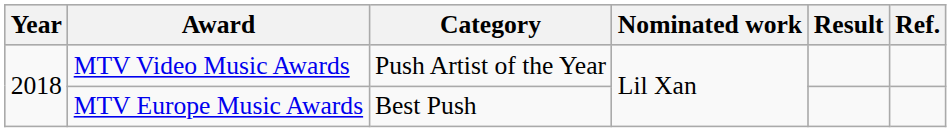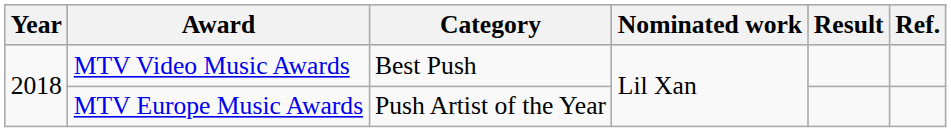MTV Video Music Awards | Category: Push Artist of the Year -> Best Push
MTV Europe Music Awards | Category: Best Push -> Push Artist of the Year
